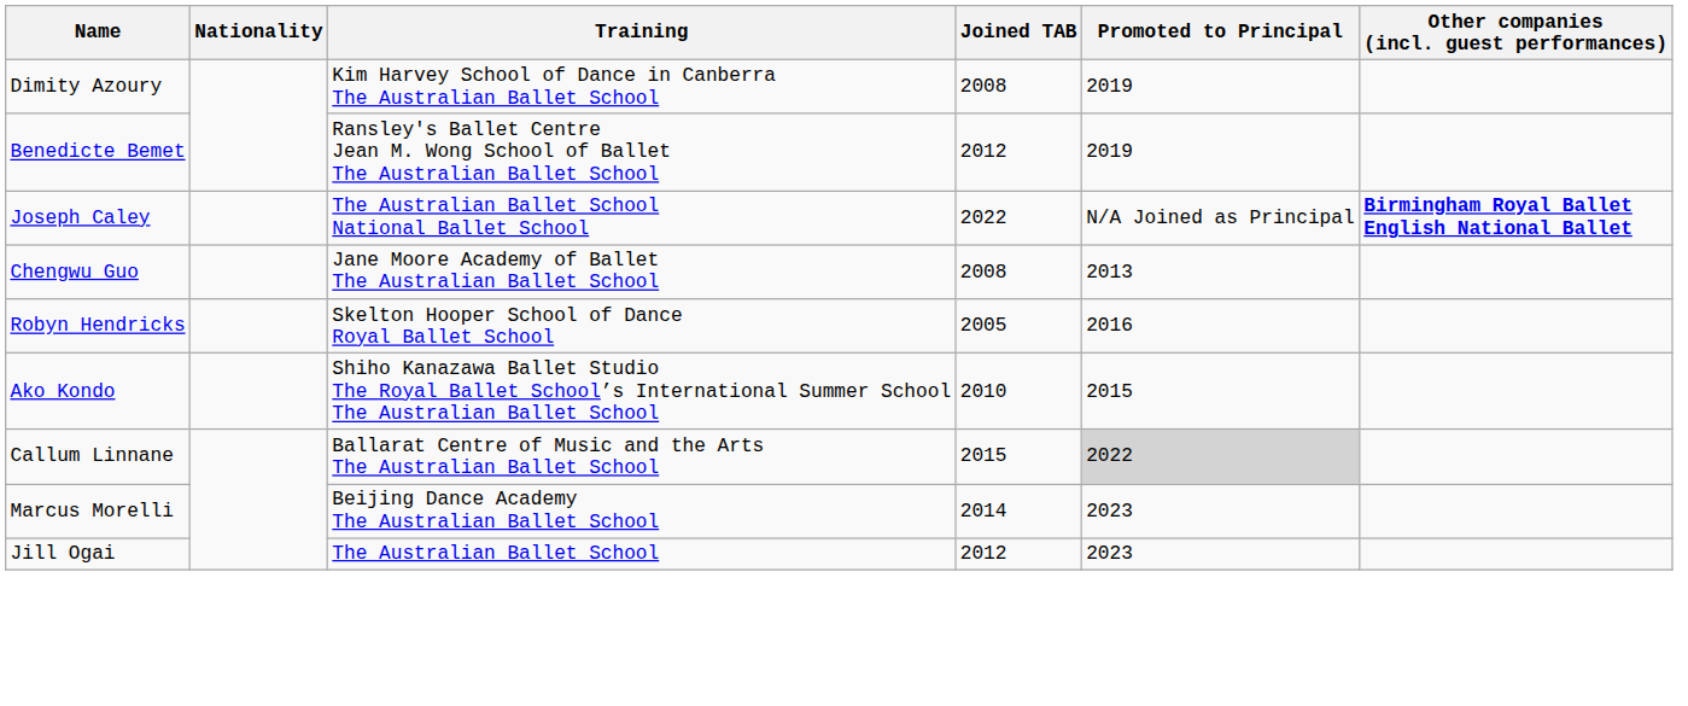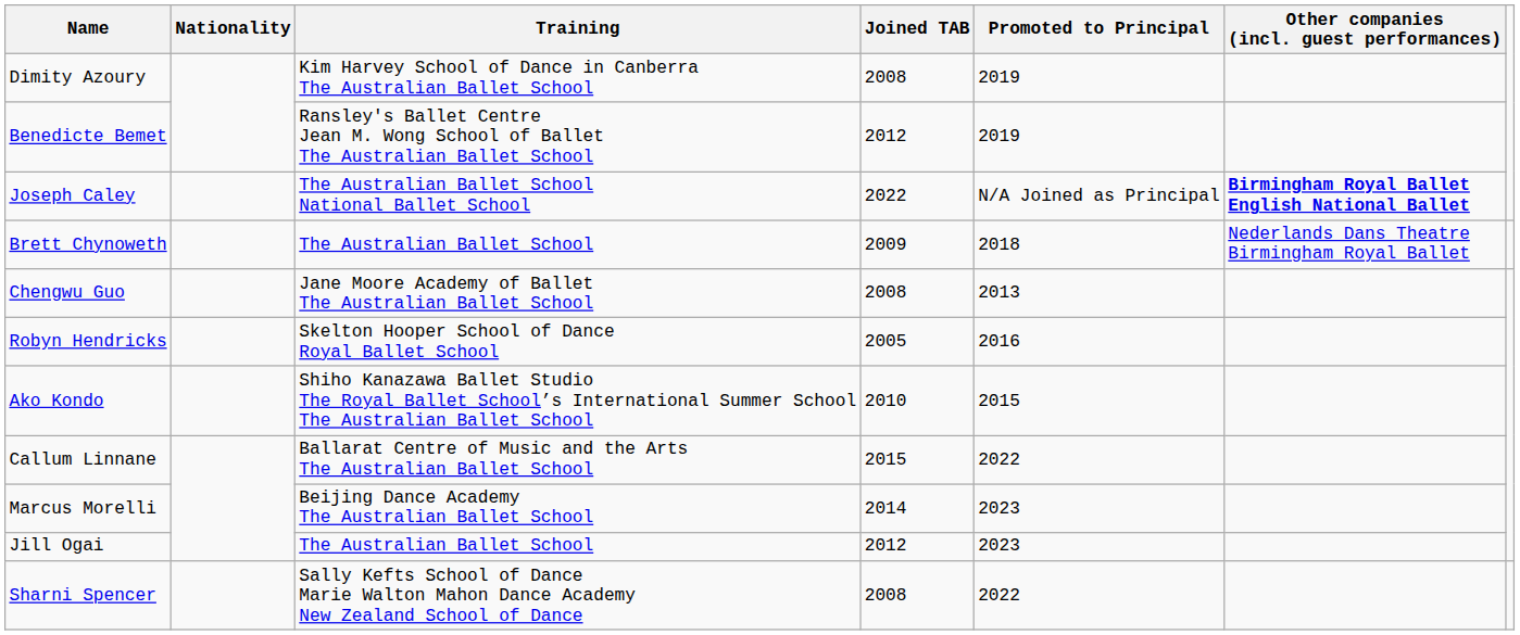+ row: Brett Chynoweth | The Australian Ballet School | 2009 | 2018 | Nederlands Dans Theatre Birmingham Royal Ballet
Callum Linnane | Promoted to Principal: lightgrey background -> no background
+ row: Sharni Spencer | Sally Kefts School of Dance Marie Walton Mahon Dance Academy New Zealand School of Dance | 2008 | 2022
